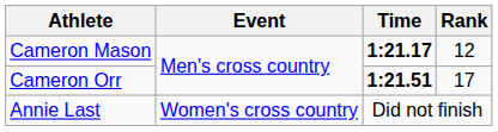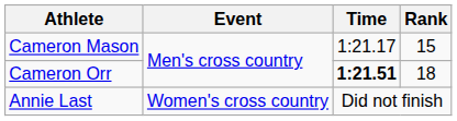Cameron Mason | Time: bold -> normal
Cameron Mason | Rank: 12 -> 15
Cameron Orr | Rank: 17 -> 18
